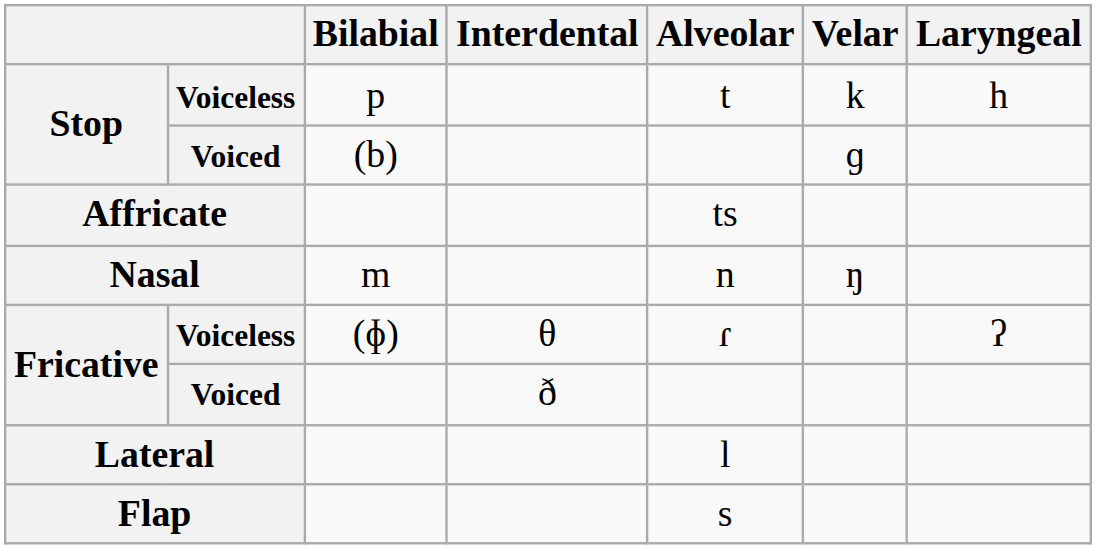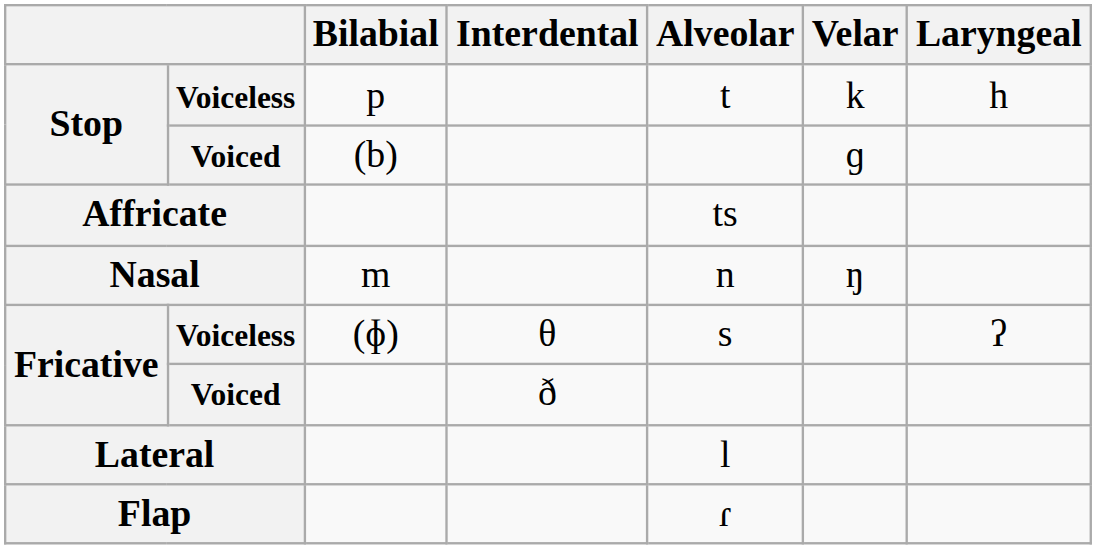Fricative / Voiceless | Alveolar: ɾ -> s
Flap | Alveolar: s -> ɾ
